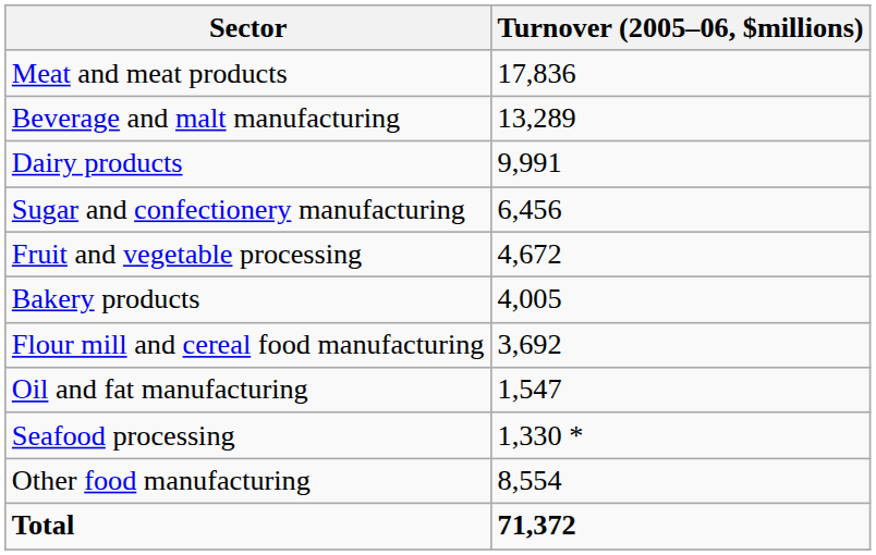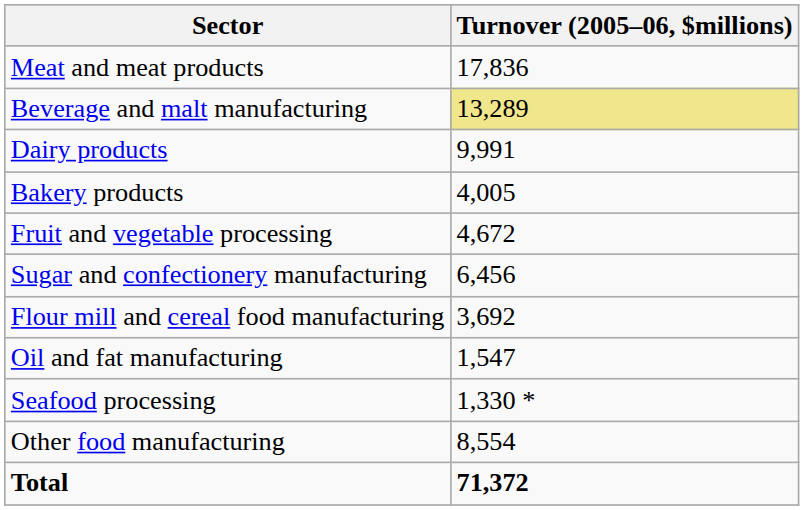Beverage and malt manufacturing | Turnover (2005–06, $millions): no background -> khaki background
rows swapped: Sugar and confectionery manufacturing <-> Bakery products
